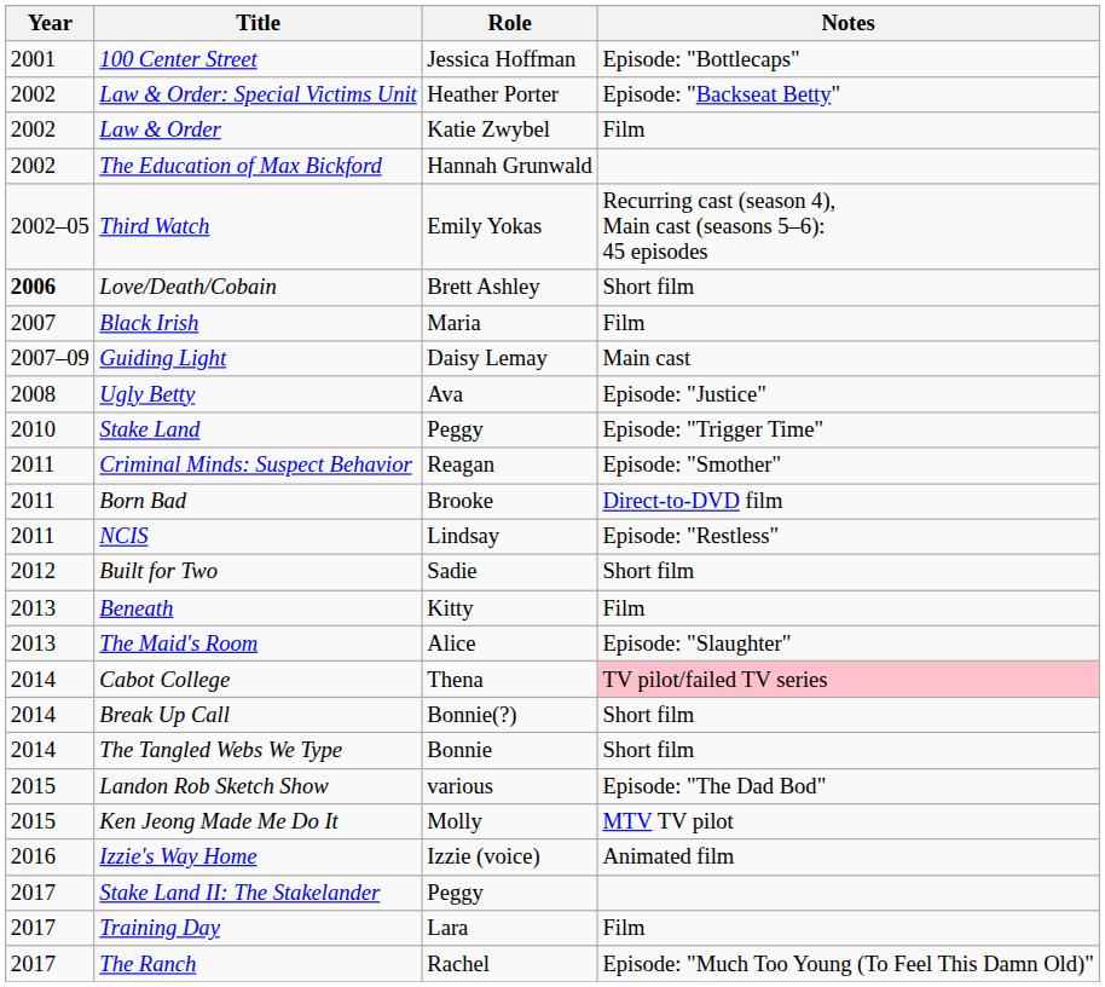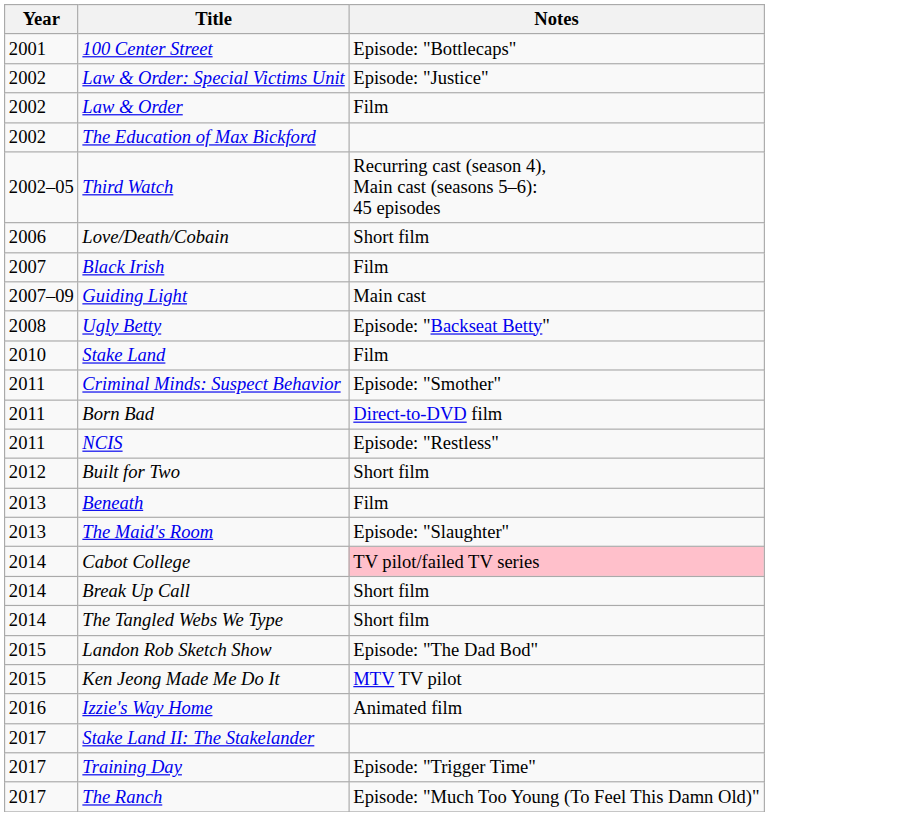- column: Role | Jessica Hoffman | Heather Porter | Katie Zwybel | Hannah Grunwald | Emily Yokas | Brett Ashley | Maria | Daisy Lemay | Ava | Peggy | Reagan | Brooke | Lindsay | Sadie | Kitty | Alice | Thena | Bonnie(?) | Bonnie | various | Molly | Izzie (voice) | Peggy | Lara | Rachel
Law & Order: Special Victims Unit | Notes: Episode: "Backseat Betty" -> Episode: "Justice"
Love/Death/Cobain | Year: bold -> normal
Ugly Betty | Notes: Episode: "Justice" -> Episode: "Backseat Betty"
Stake Land | Notes: Episode: "Trigger Time" -> Film
Training Day | Notes: Film -> Episode: "Trigger Time"
